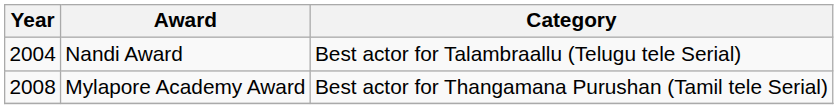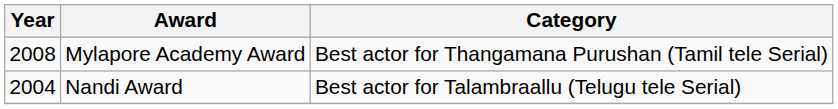rows swapped: Nandi Award <-> Mylapore Academy Award
